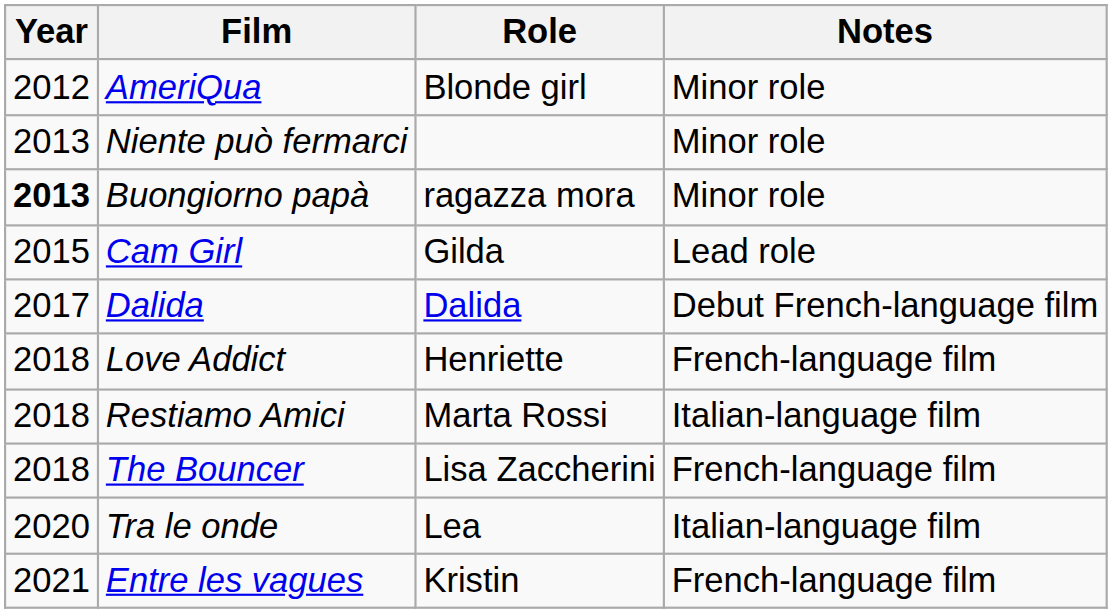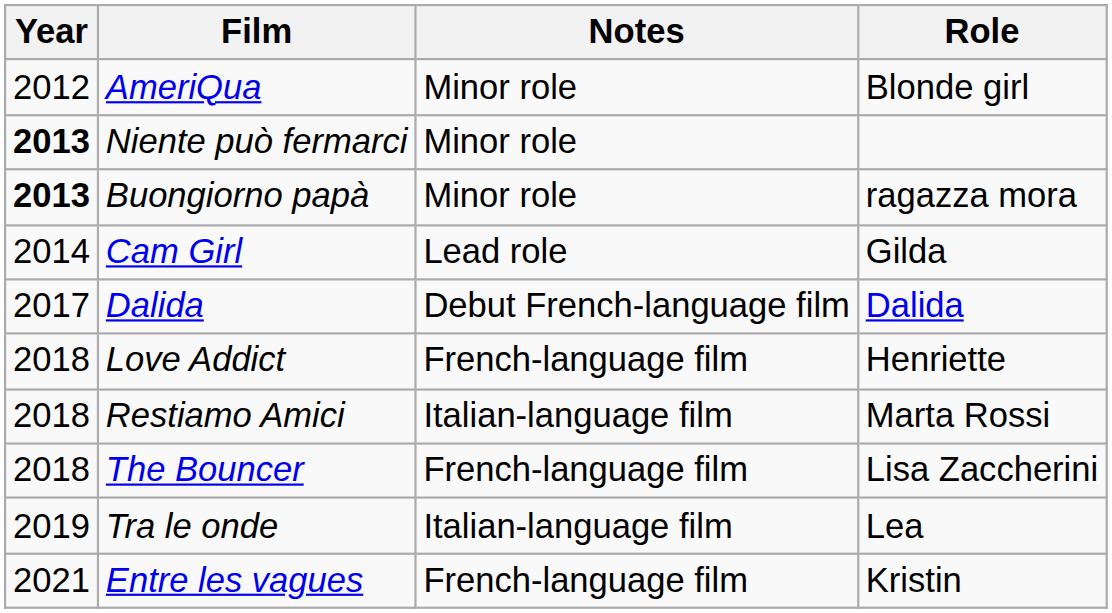columns swapped: Role <-> Notes
Niente può fermarci | Year: normal -> bold
Cam Girl | Year: 2015 -> 2014
Tra le onde | Year: 2020 -> 2019
